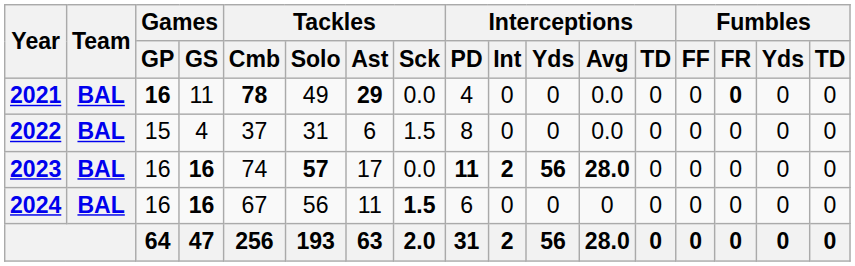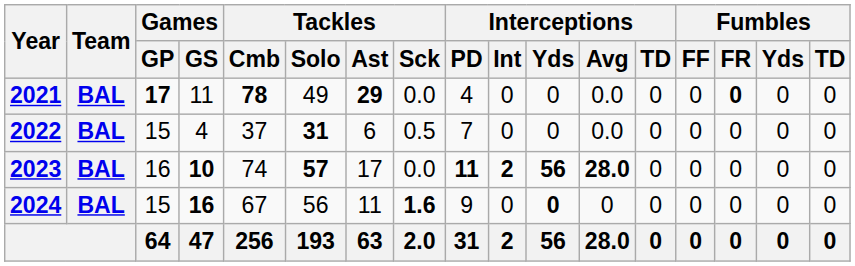2021 | Games / GP: 16 -> 17
2022 | Tackles / Solo: normal -> bold
2022 | Tackles / Sck: 1.5 -> 0.5
2022 | Interceptions / PD: 8 -> 7
2023 | Games / GS: 16 -> 10
2024 | Games / GP: 16 -> 15
2024 | Tackles / Sck: 1.5 -> 1.6
2024 | Interceptions / PD: 6 -> 9
2024 | Interceptions / Yds: normal -> bold
